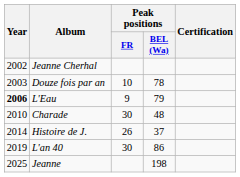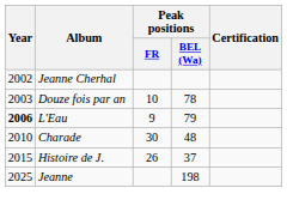Histoire de J. | Year: 2014 -> 2015
- row: 2019 | L'an 40 | 30 | 86
